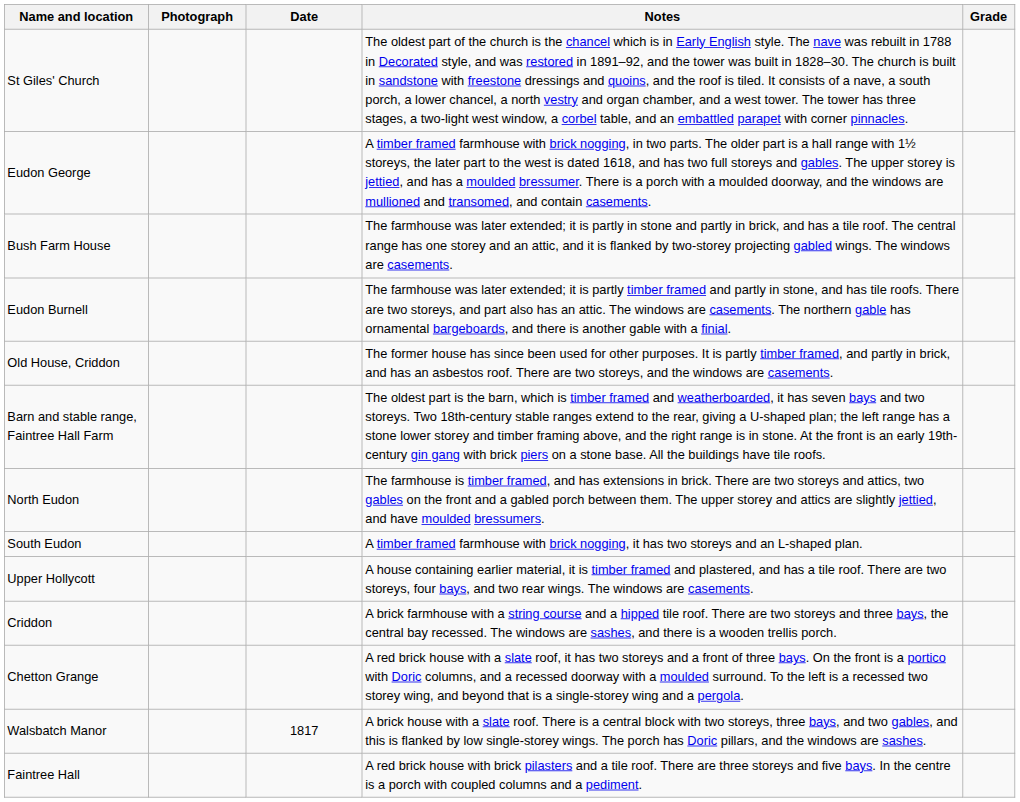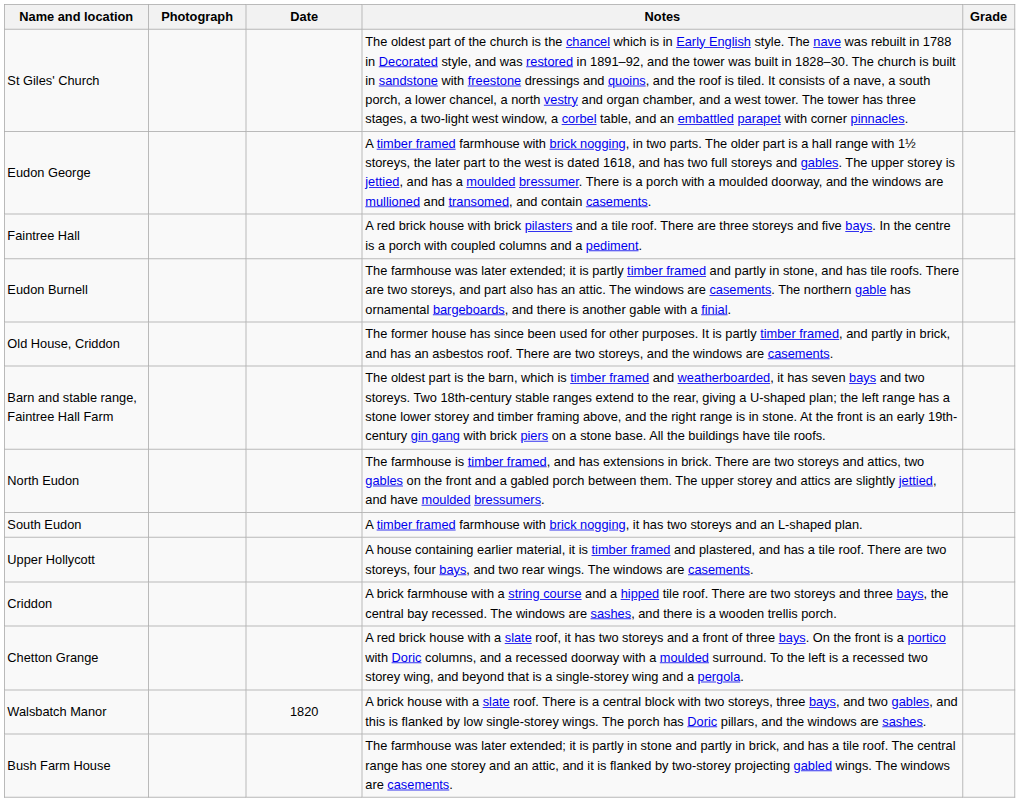rows swapped: Bush Farm House <-> Faintree Hall
Walsbatch Manor | Date: 1817 -> 1820
